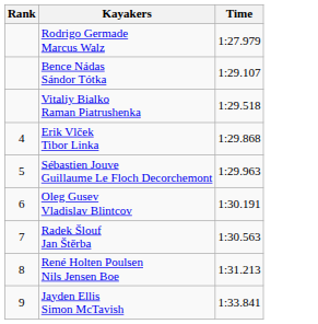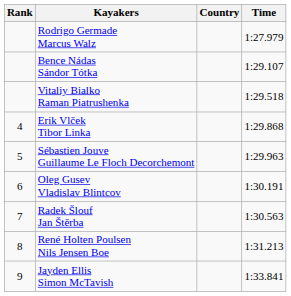+ column: Country
